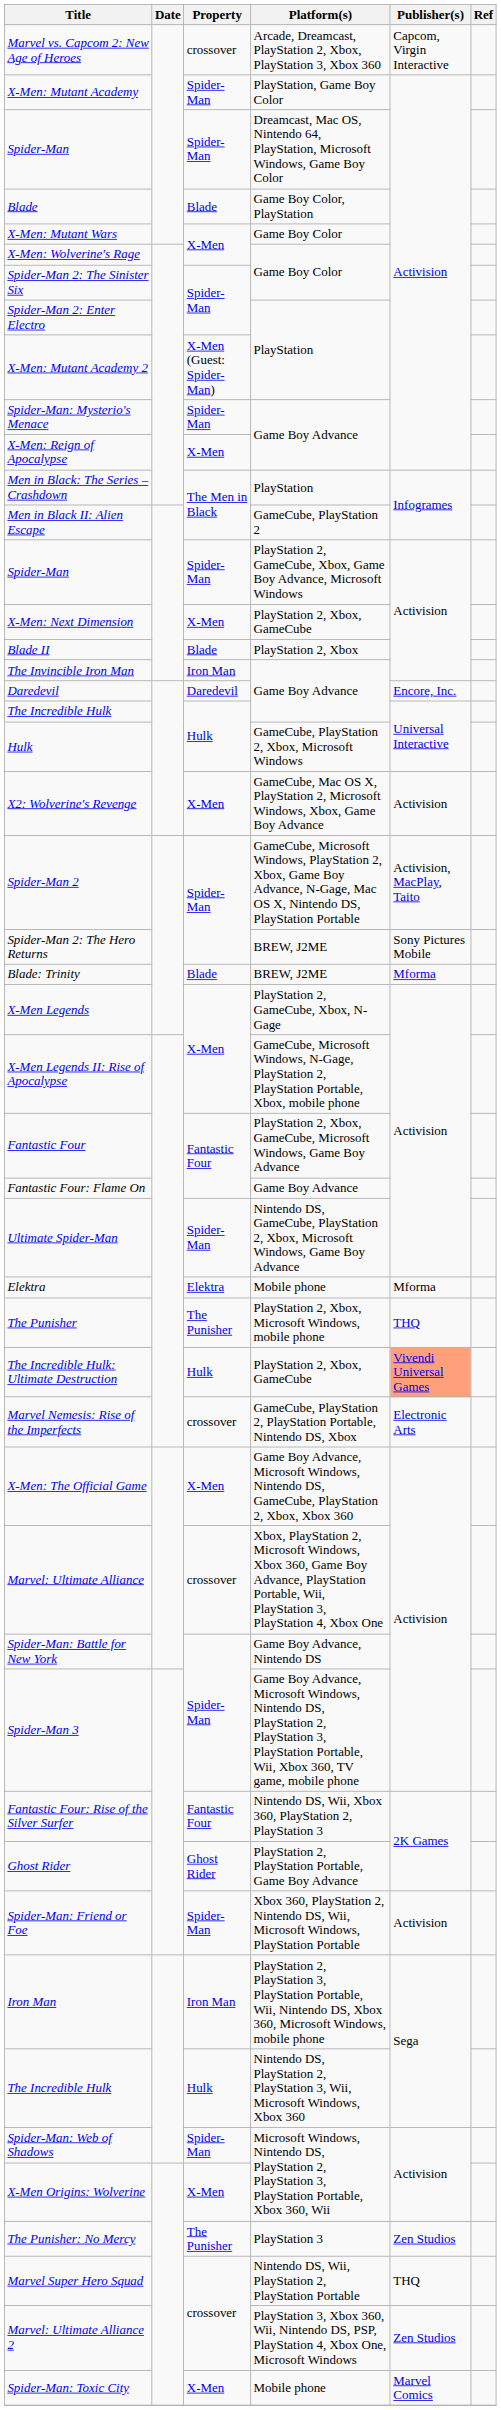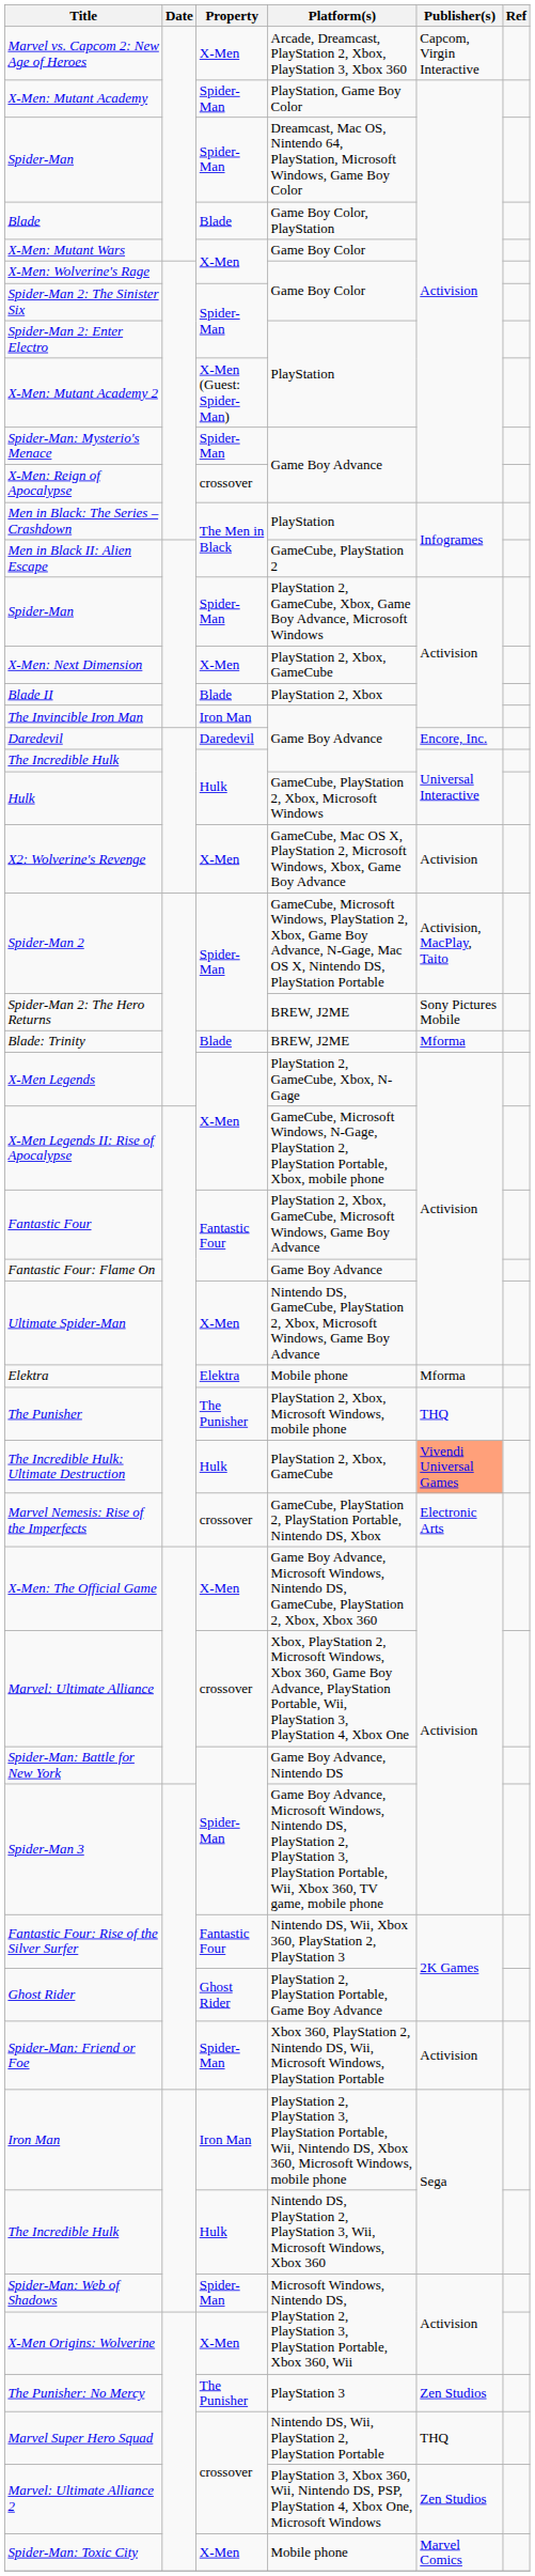Marvel vs. Capcom 2: New Age of Heroes | Property: crossover -> X-Men
X-Men: Reign of Apocalypse | Property: X-Men -> crossover
Ultimate Spider-Man | Property: Spider-Man -> X-Men
